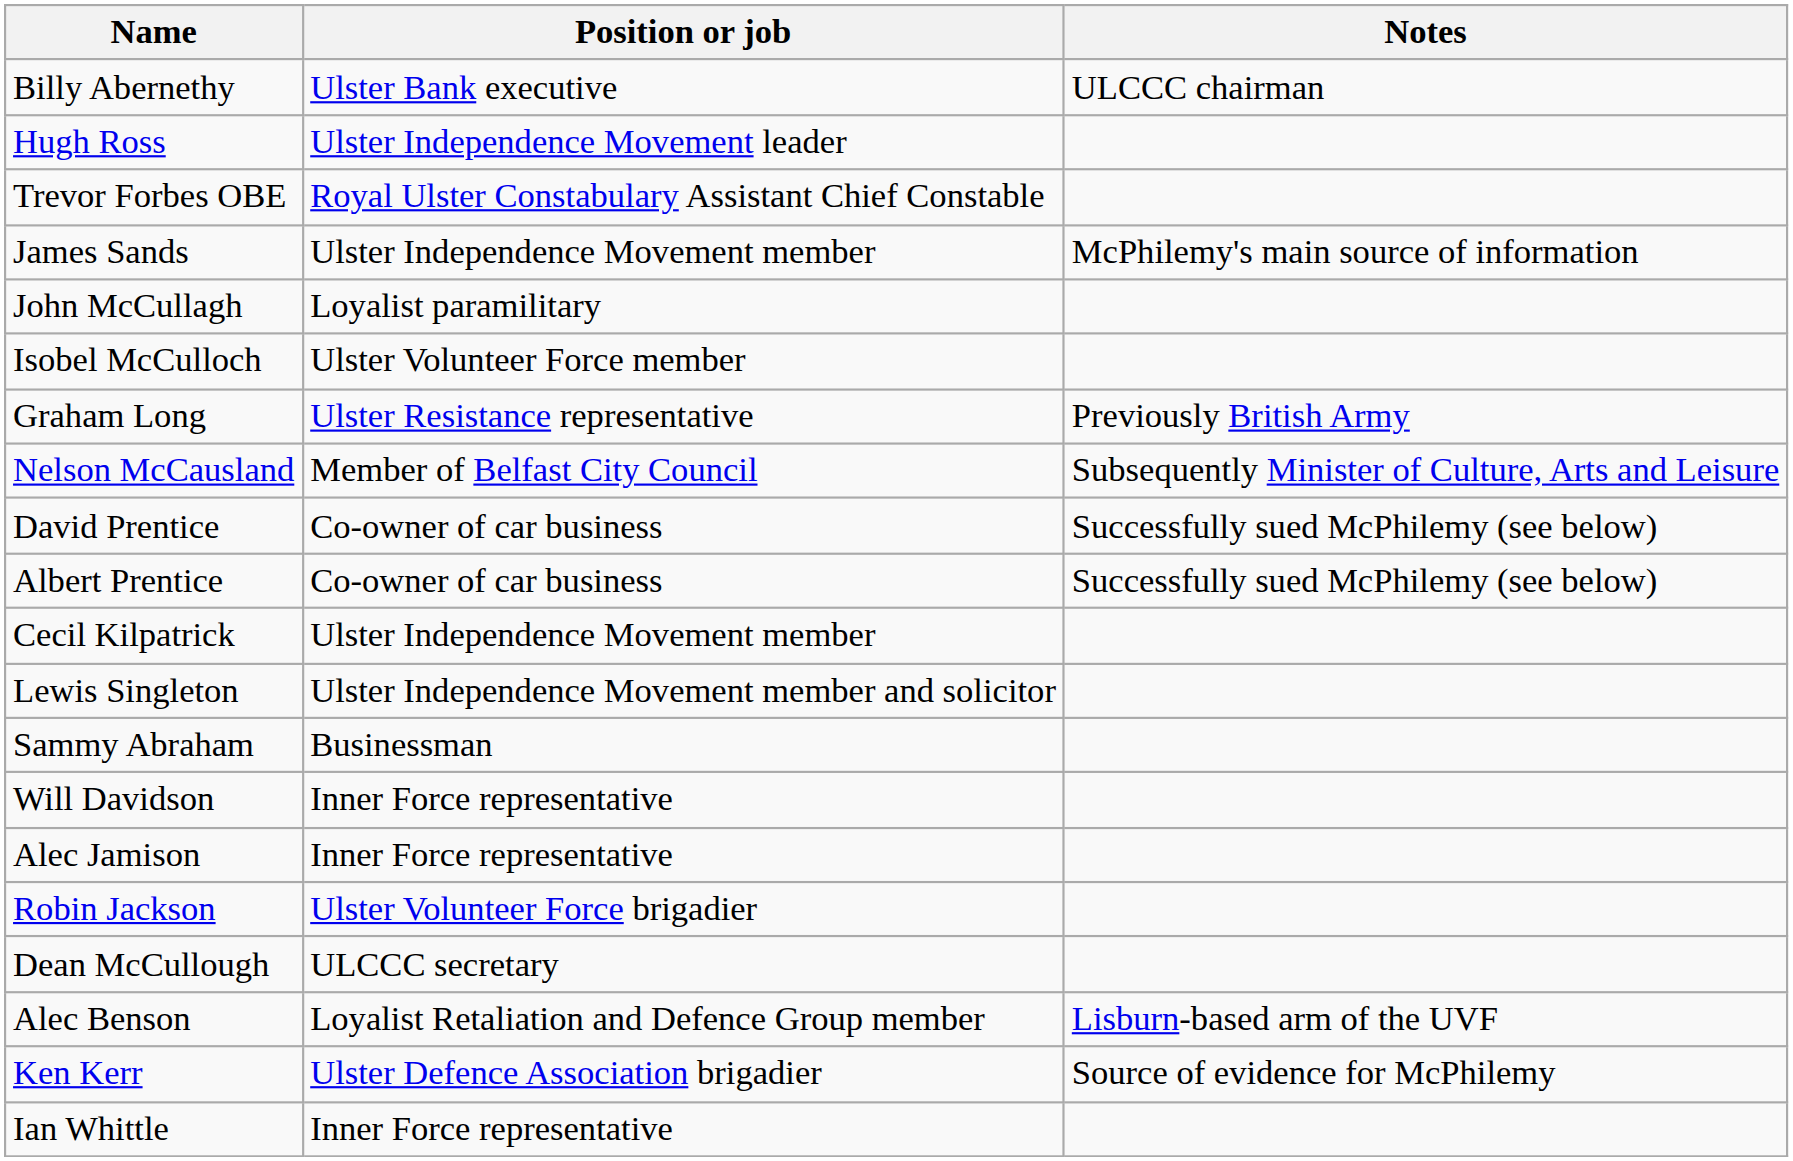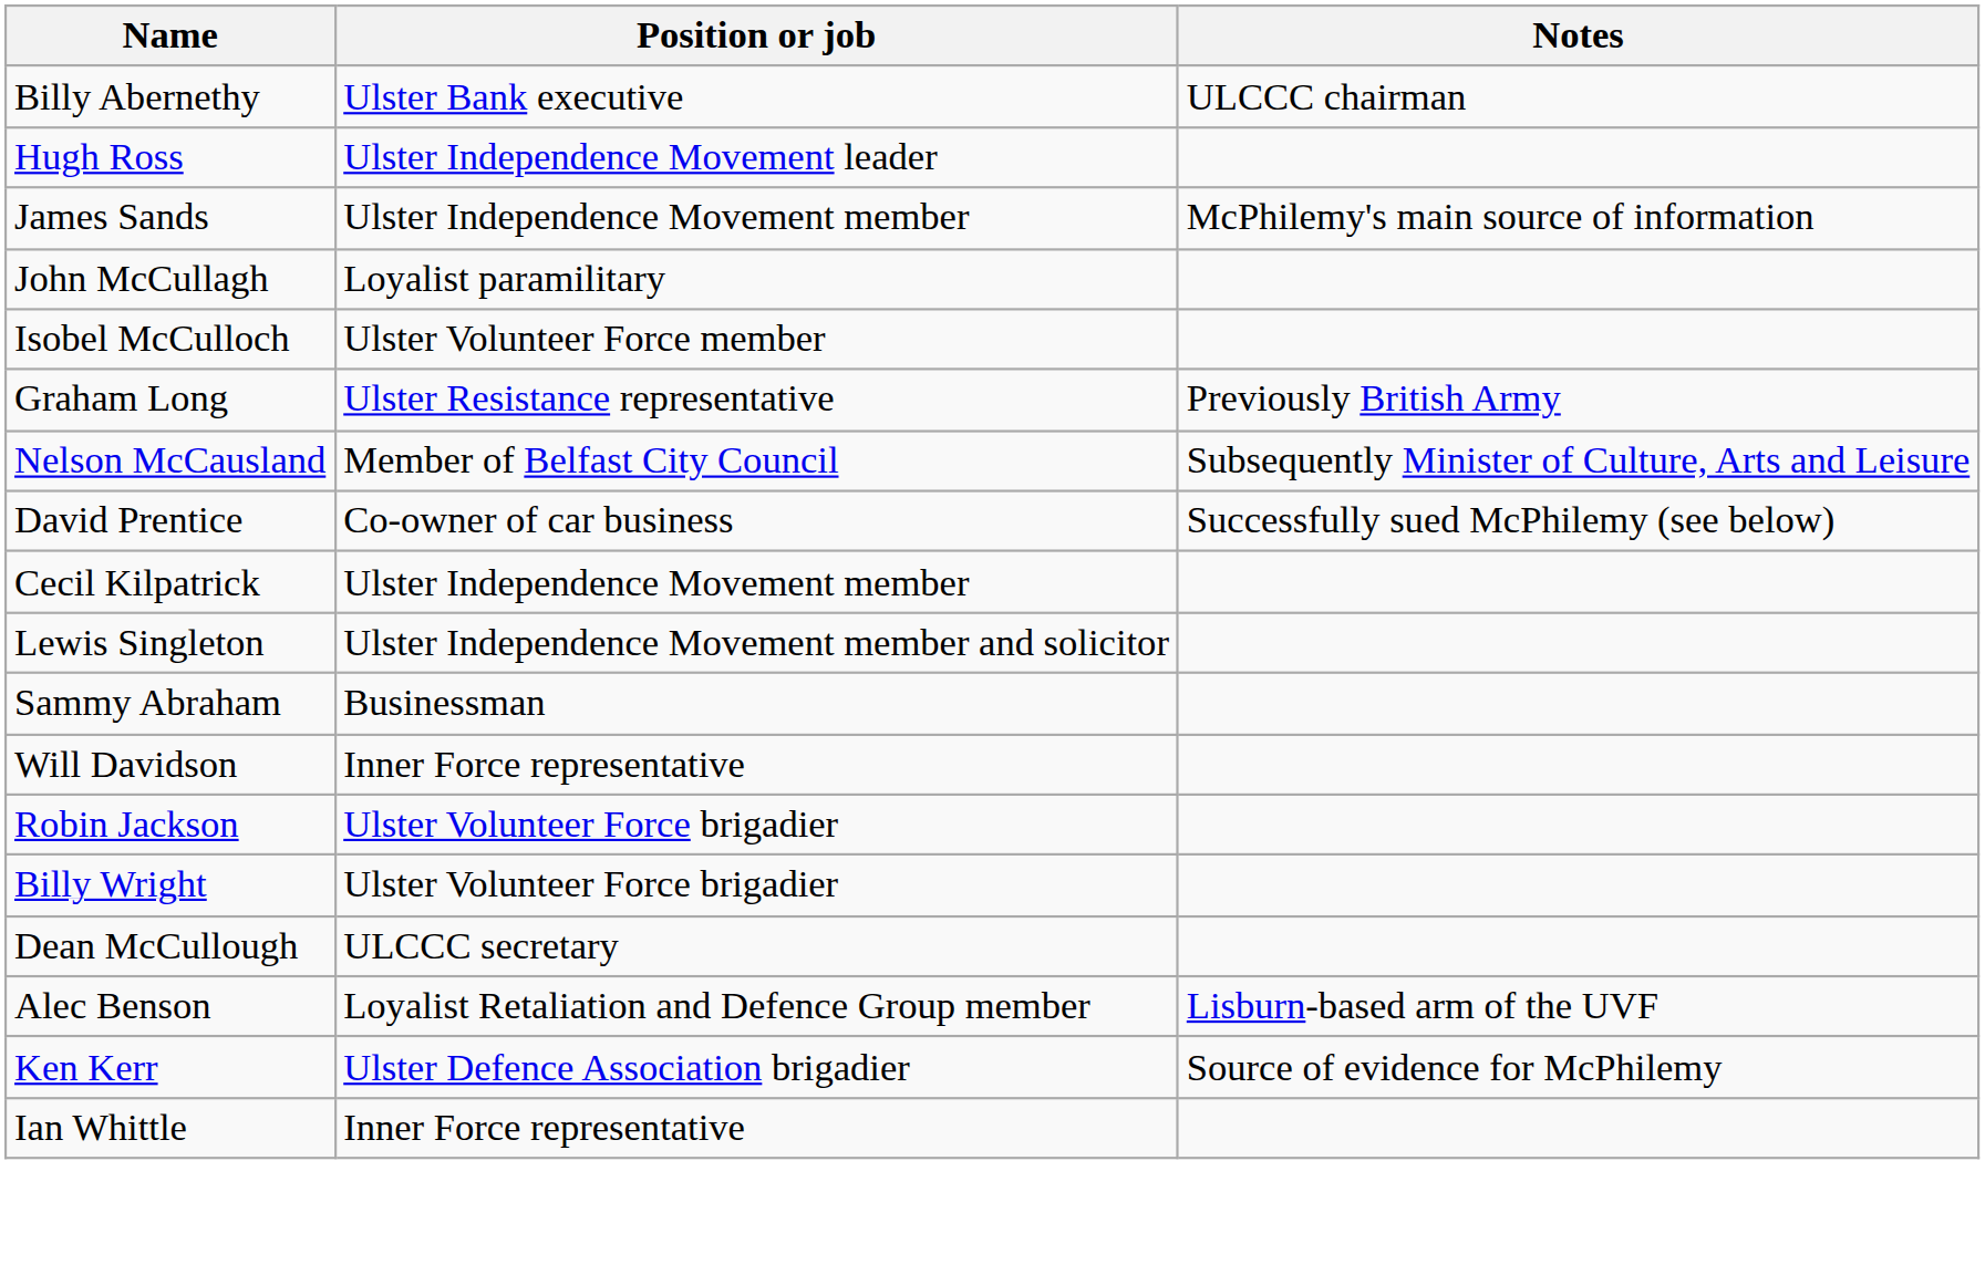- row: Trevor Forbes OBE | Royal Ulster Constabulary Assistant Chief Constable
- row: Albert Prentice | Co-owner of car business | Successfully sued McPhilemy (see below)
- row: Alec Jamison | Inner Force representative
+ row: Billy Wright | Ulster Volunteer Force brigadier
